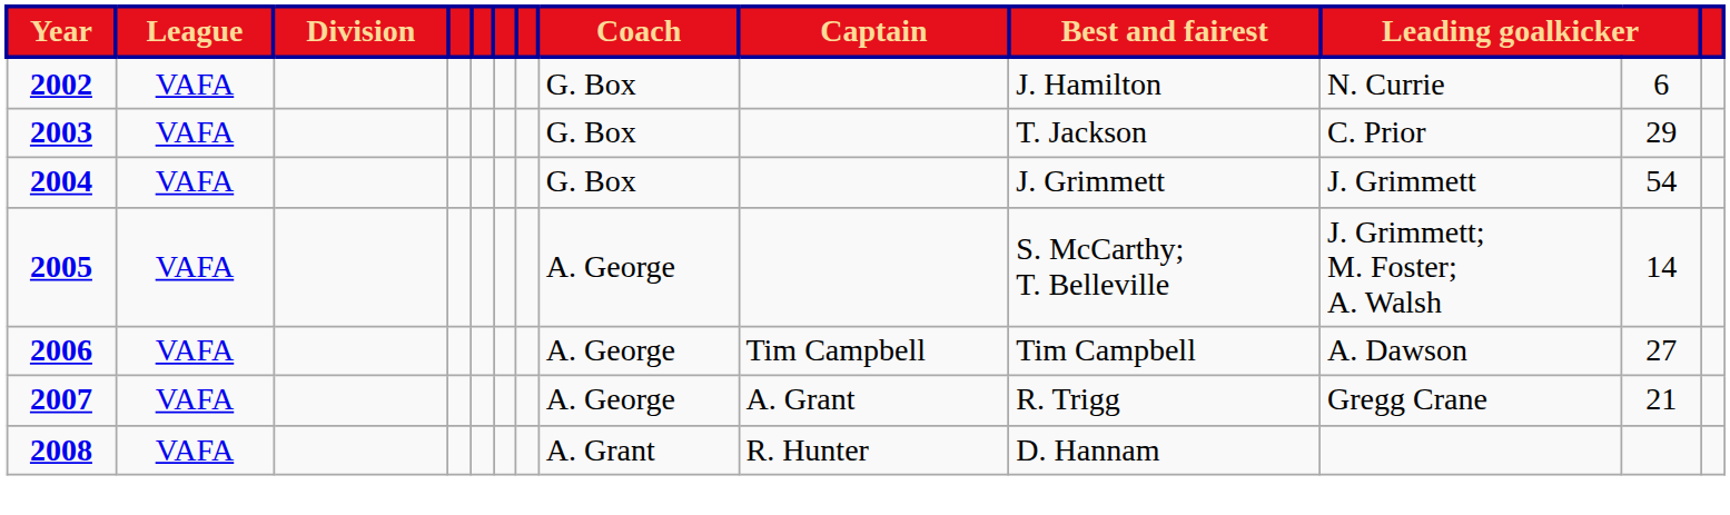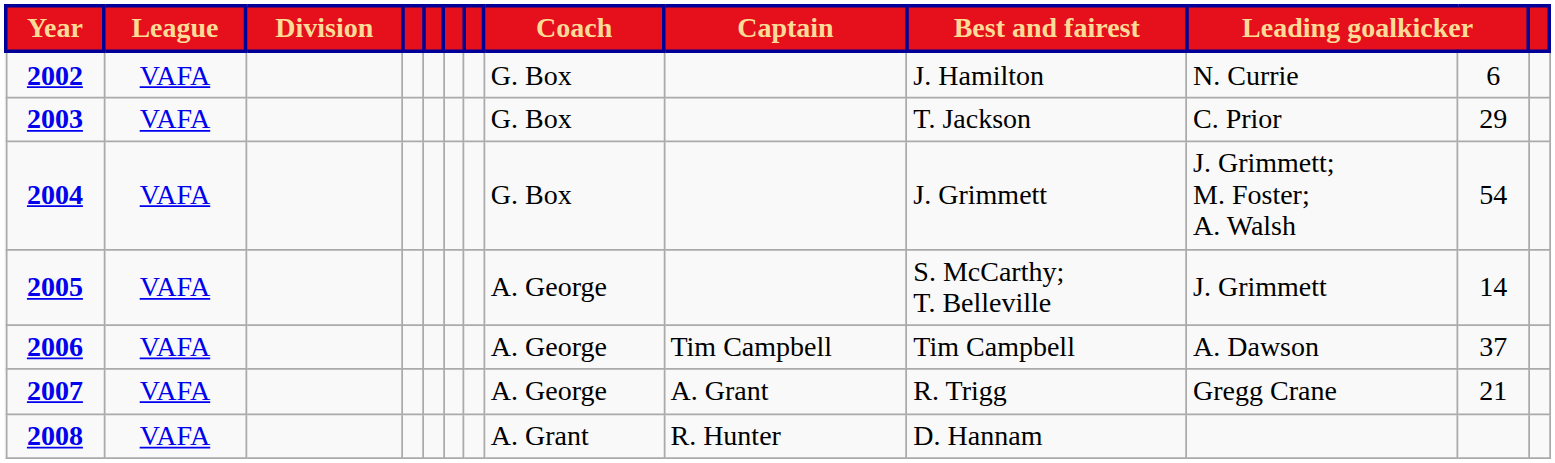2004 | column 11: J. Grimmett -> J. Grimmett; M. Foster; A. Walsh
2005 | column 11: J. Grimmett; M. Foster; A. Walsh -> J. Grimmett
2006 | column 12: 27 -> 37
